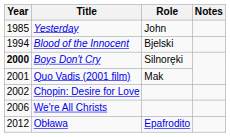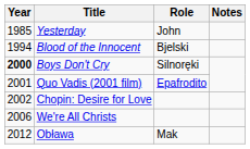Quo Vadis (2001 film) | Role: Mak -> Epafrodito
Obława | Role: Epafrodito -> Mak
